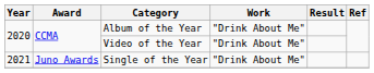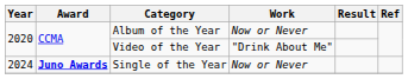Album of the Year | Work: "Drink About Me" -> Now or Never
Single of the Year | Year: 2021 -> 2024
Single of the Year | Award: normal -> bold
Single of the Year | Work: "Drink About Me" -> Now or Never
